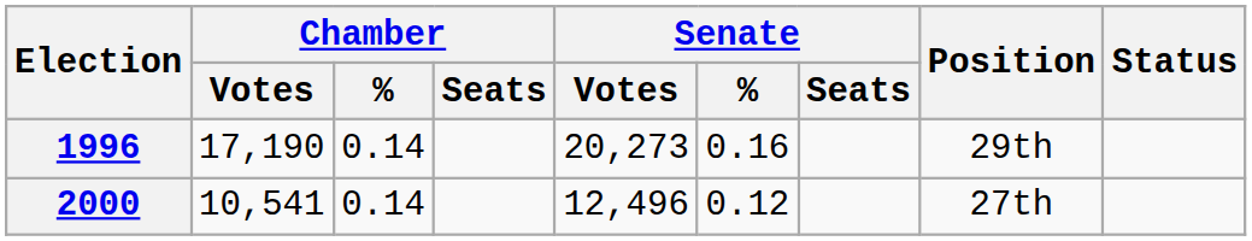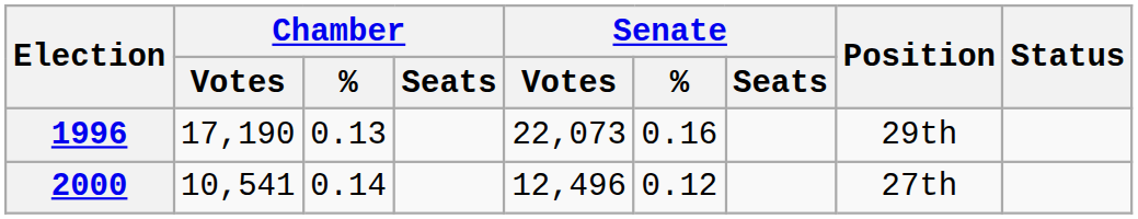1996 | Chamber / %: 0.14 -> 0.13
1996 | Senate / Votes: 20,273 -> 22,073
